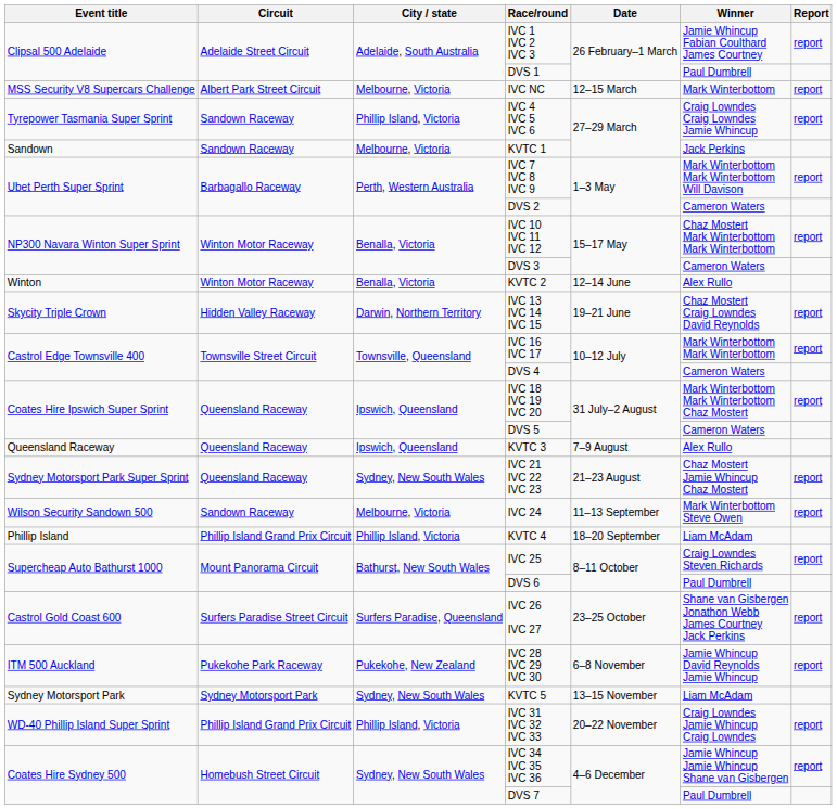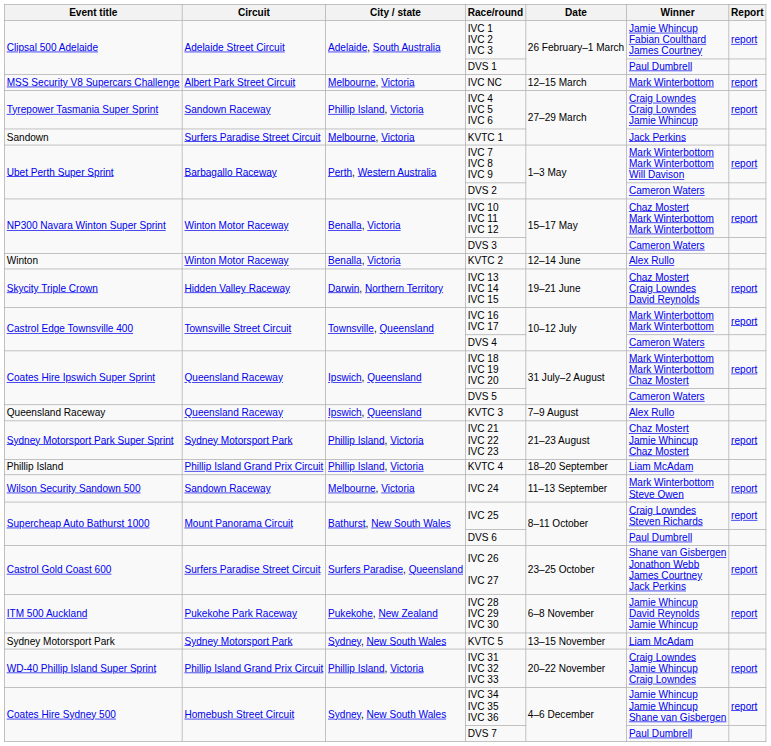KVTC 1 | Circuit: Sandown Raceway -> Surfers Paradise Street Circuit
IVC 21 IVC 22 IVC 23 | Circuit: Queensland Raceway -> Sydney Motorsport Park
IVC 21 IVC 22 IVC 23 | City / state: Sydney, New South Wales -> Phillip Island, Victoria
rows swapped: IVC 24 <-> KVTC 4
